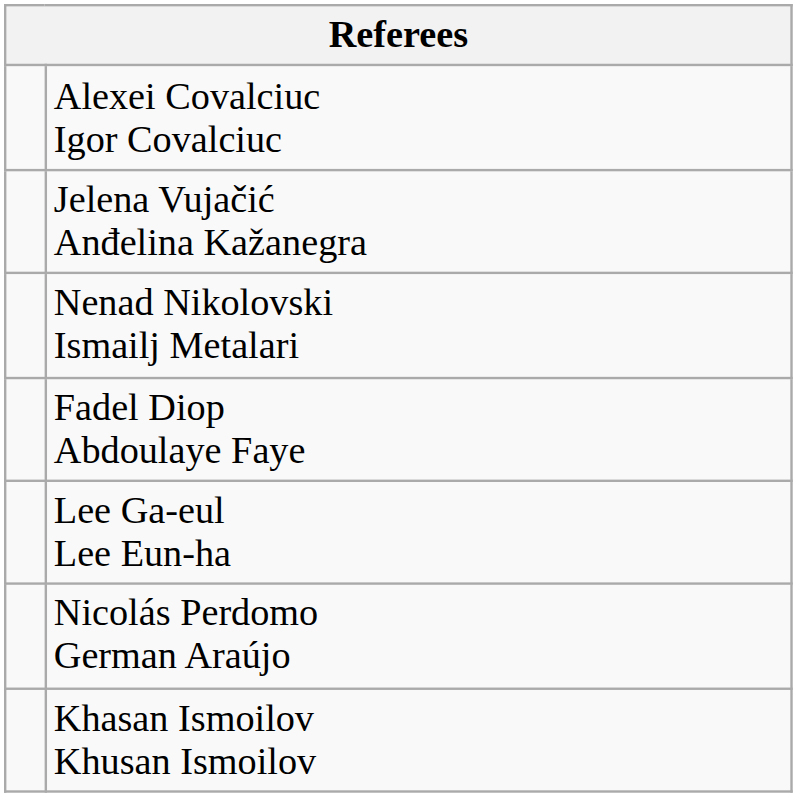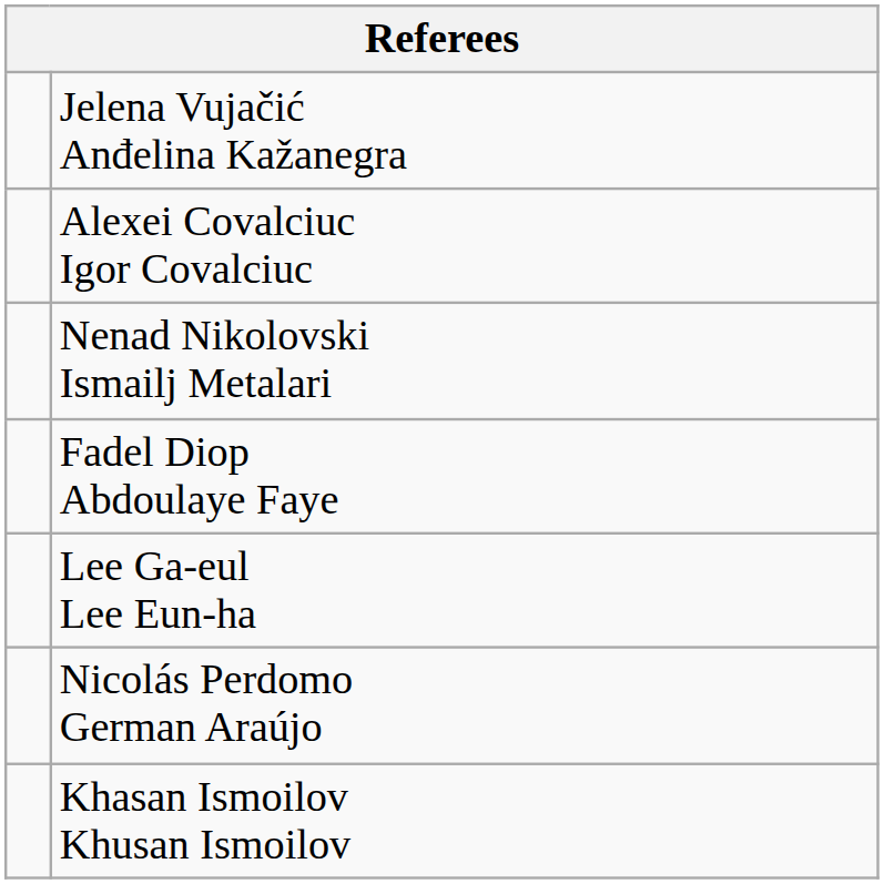rows swapped: Alexei Covalciuc Igor Covalciuc <-> Jelena Vujačić Anđelina Kažanegra
